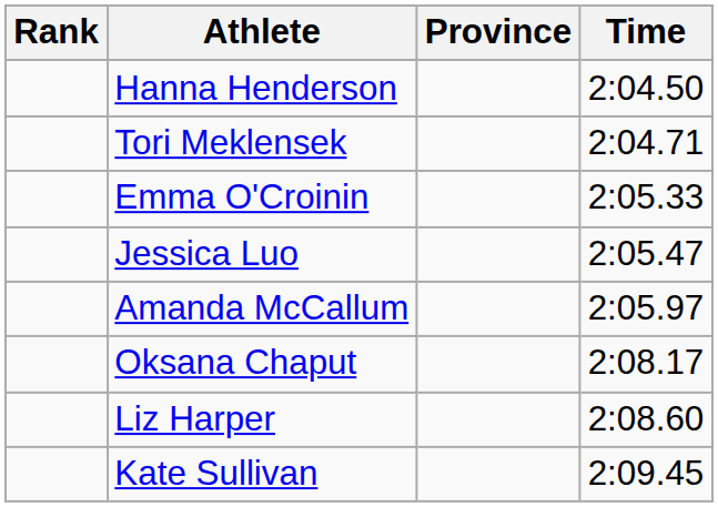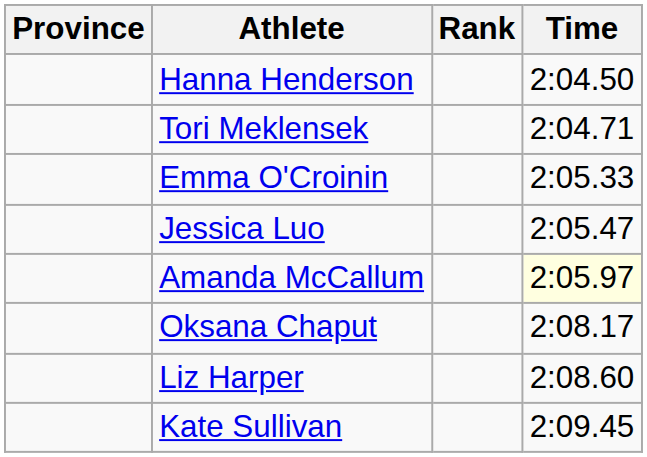columns swapped: Rank <-> Province
Amanda McCallum | Time: no background -> lightyellow background
